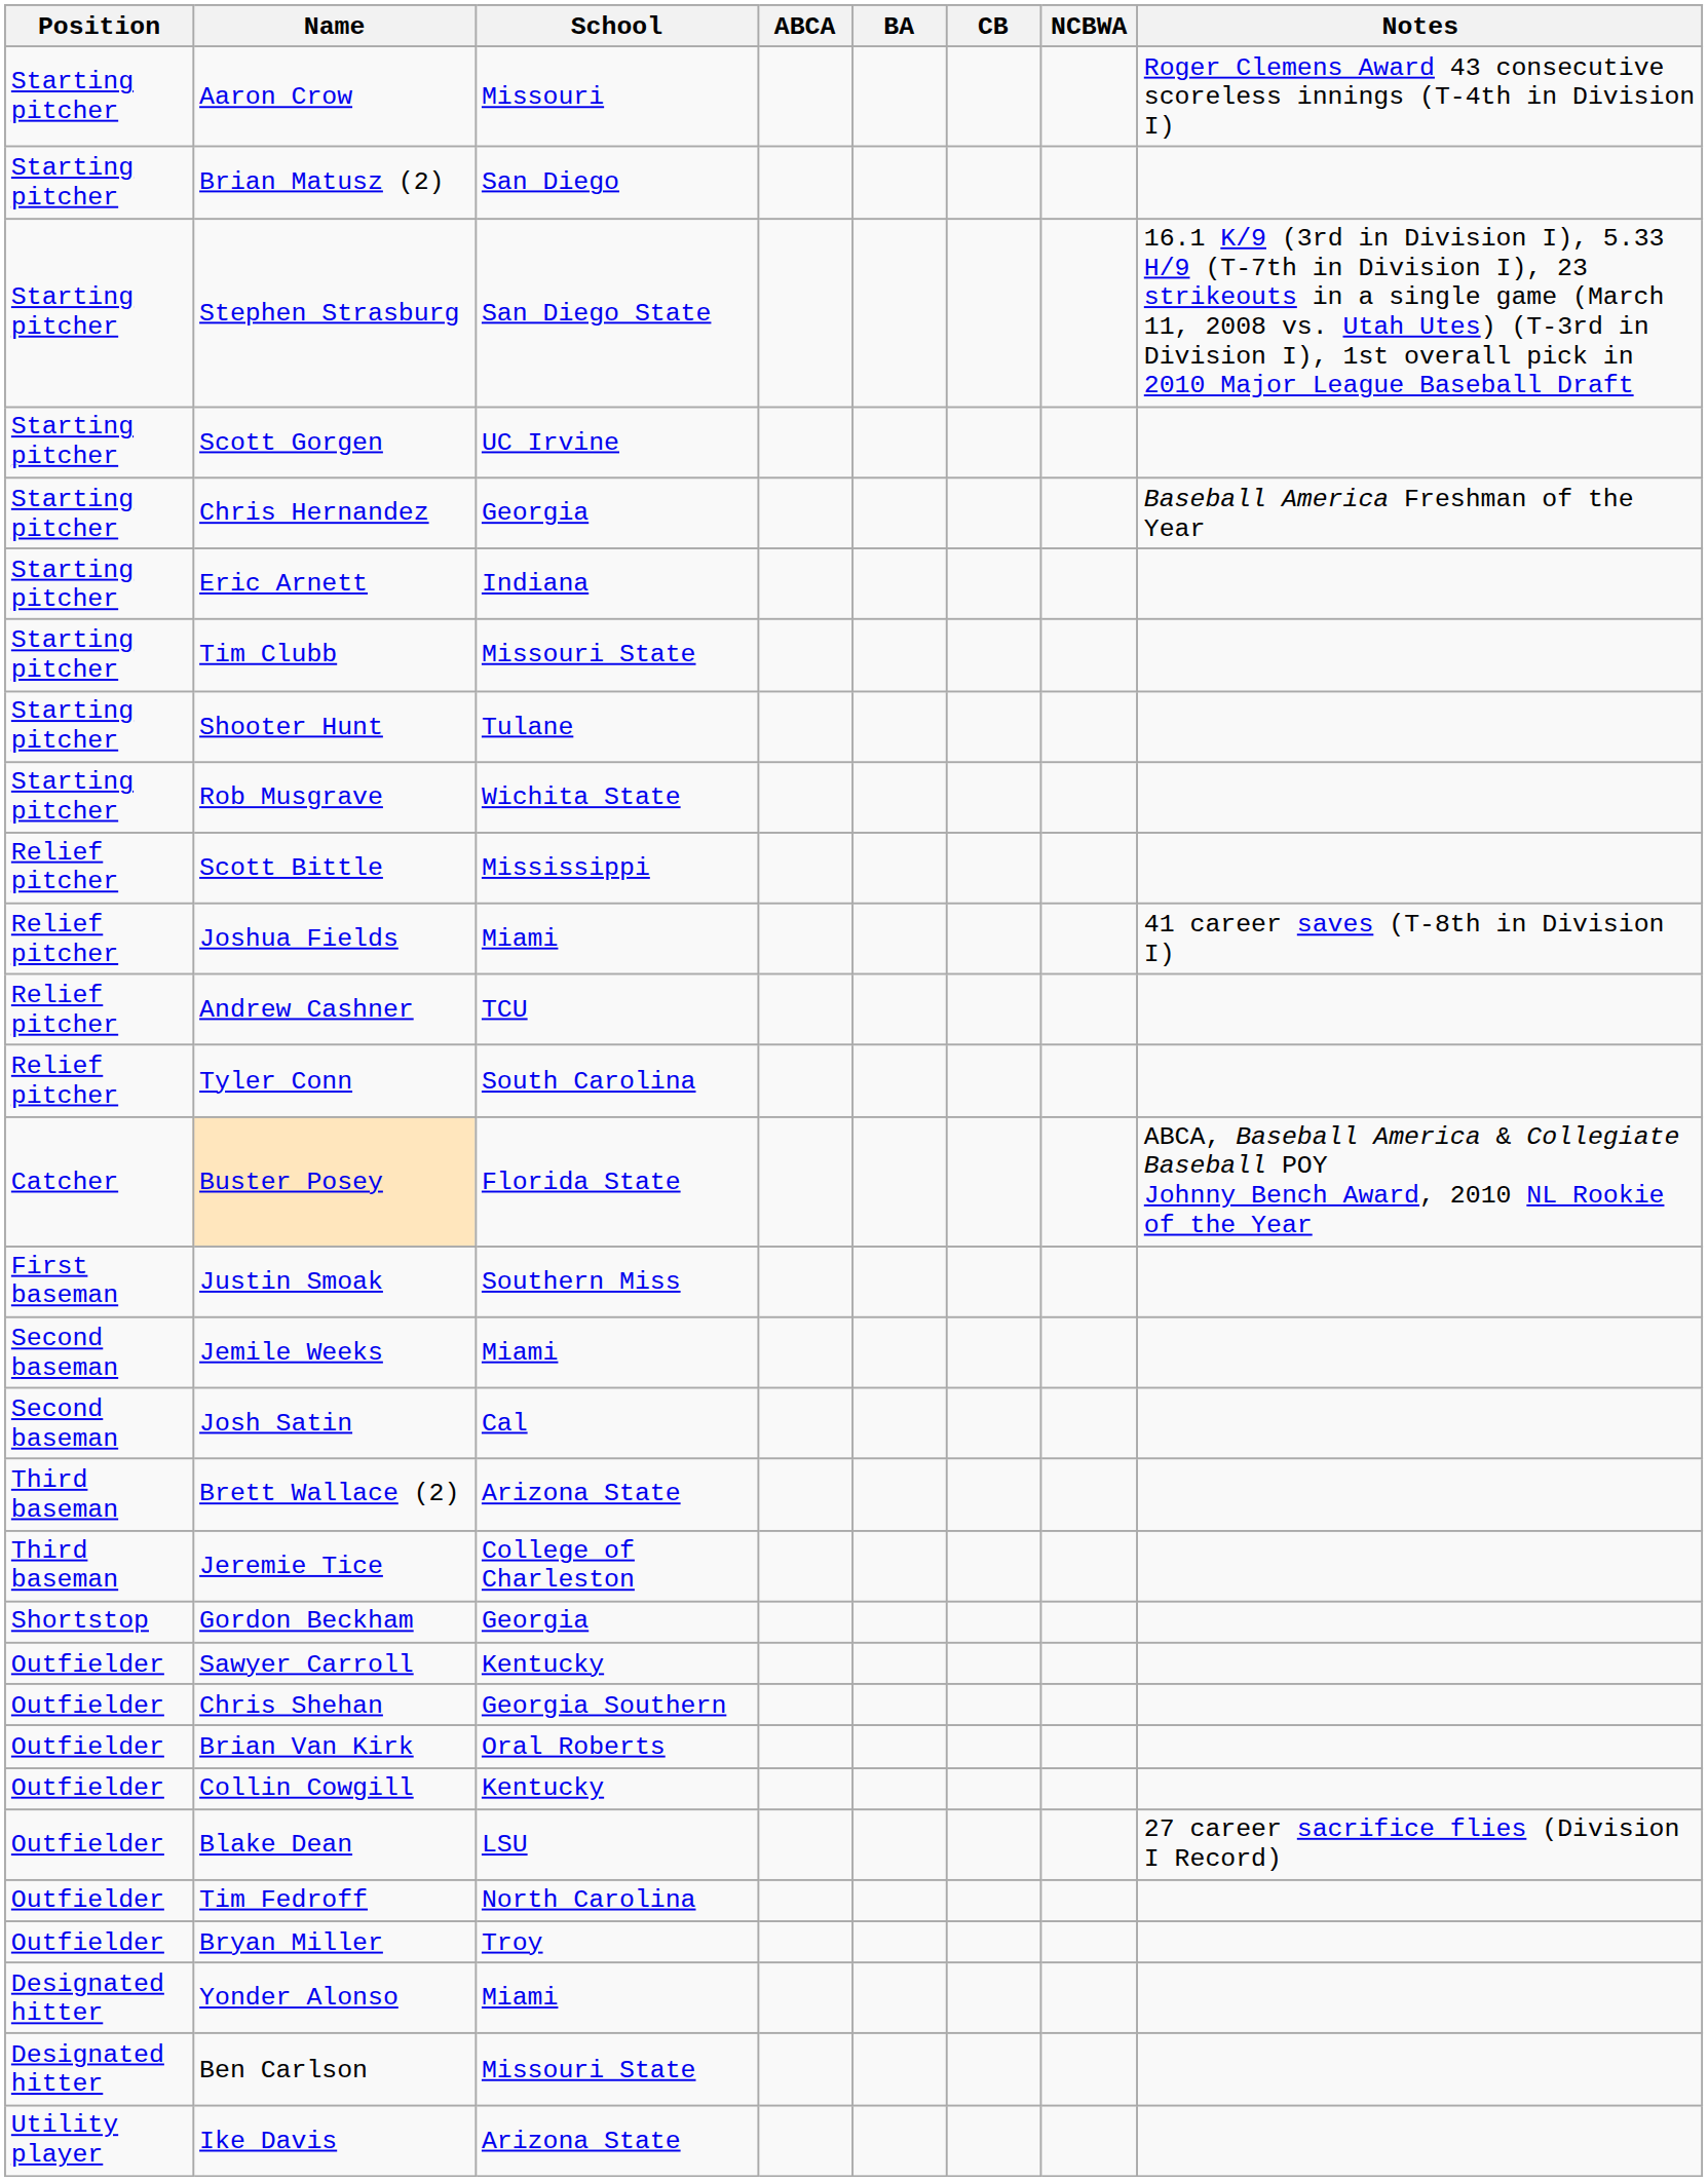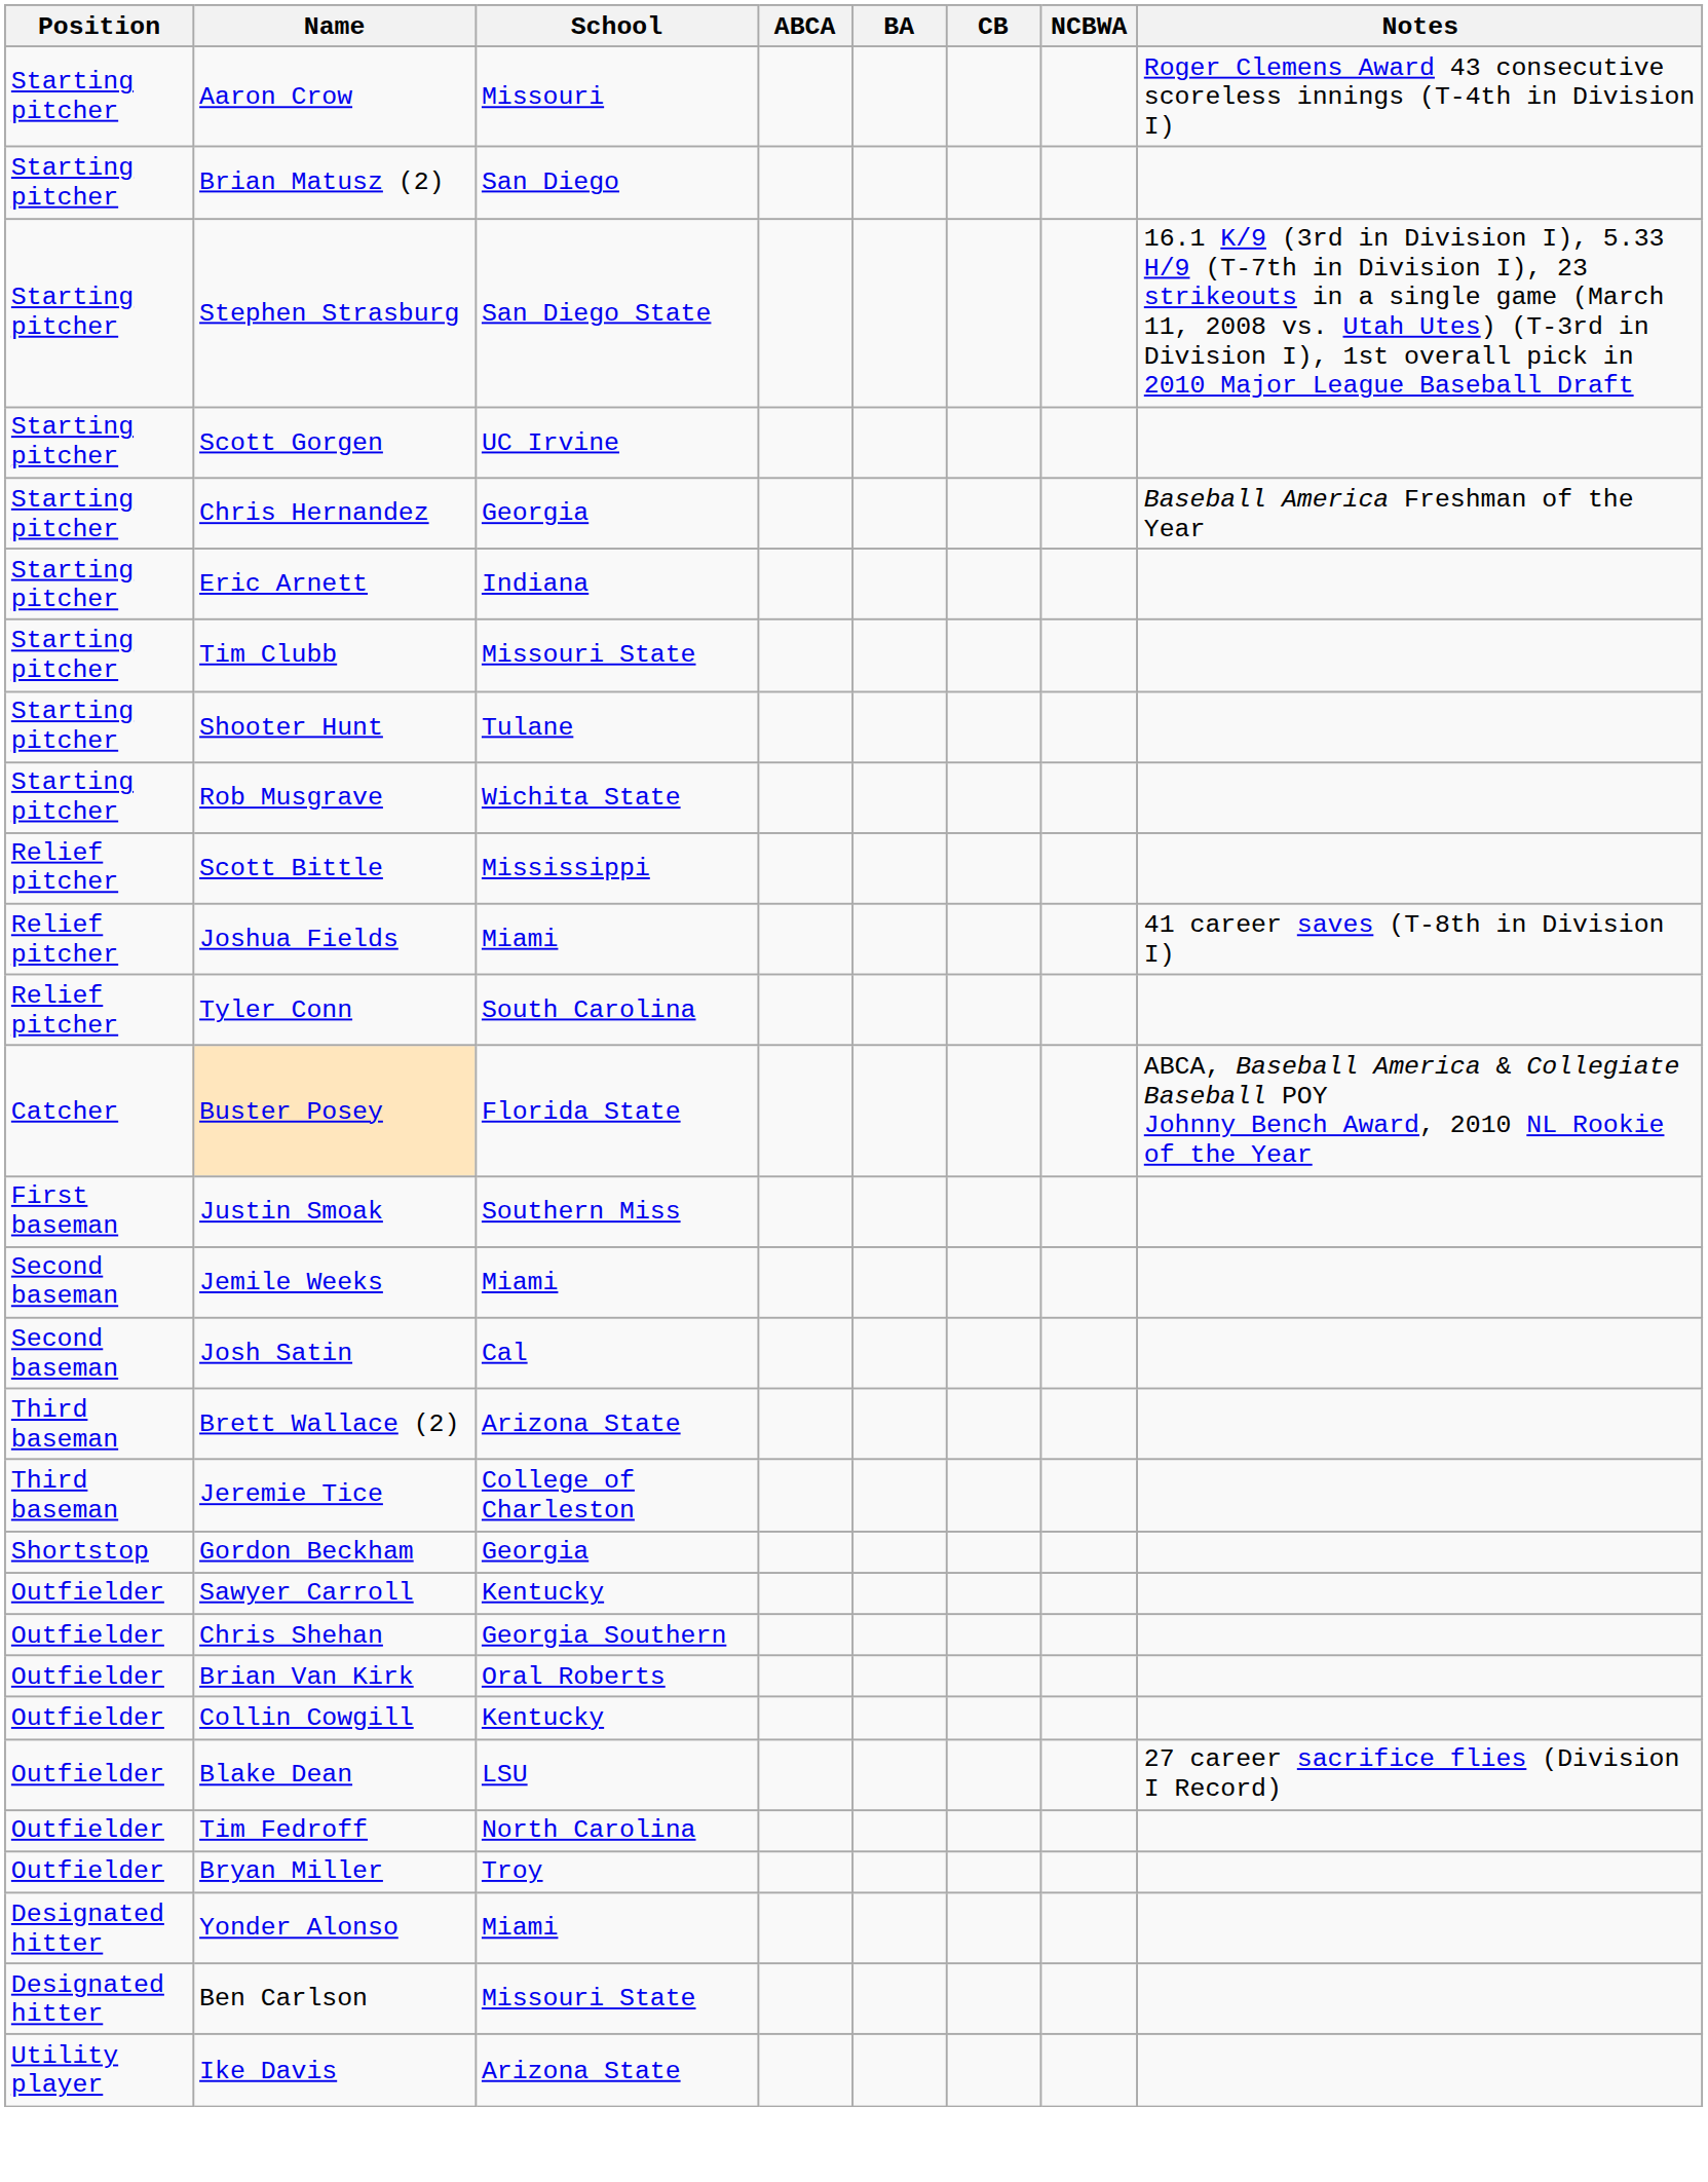- row: Relief pitcher | Andrew Cashner | TCU
